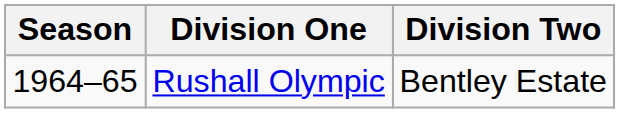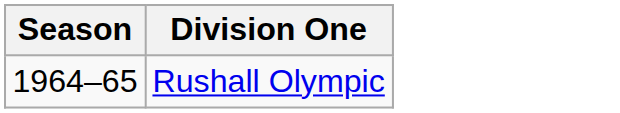- column: Division Two | Bentley Estate
